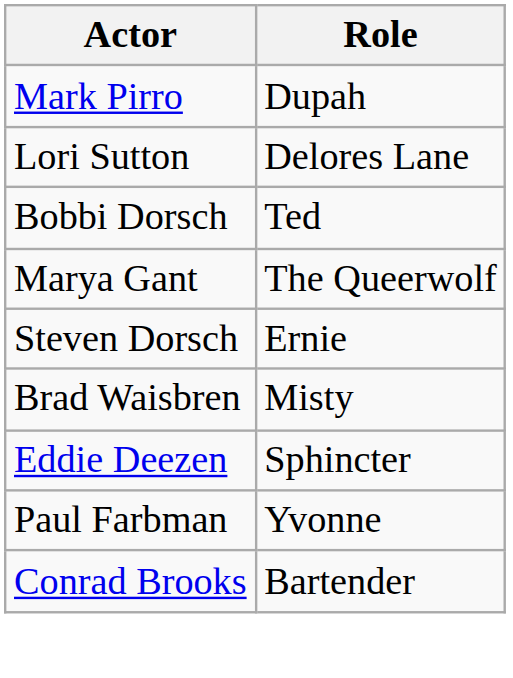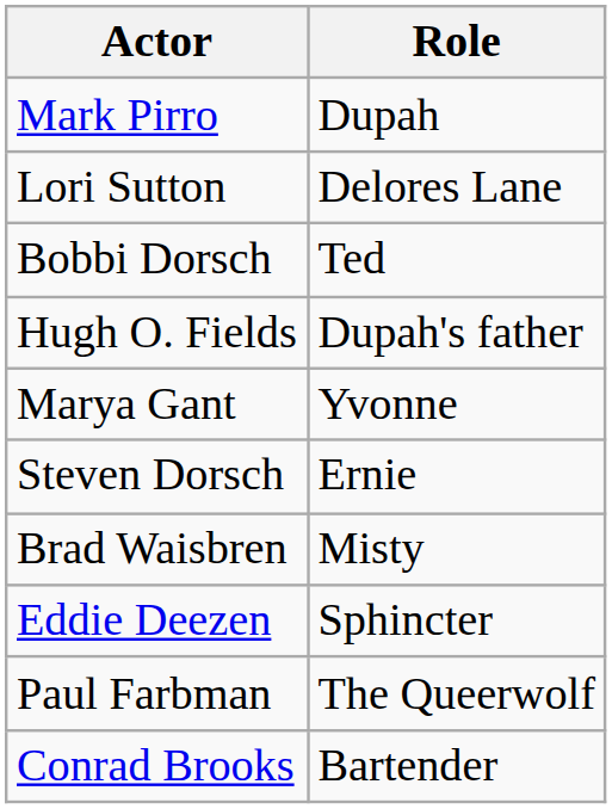+ row: Hugh O. Fields | Dupah's father
Marya Gant | Role: The Queerwolf -> Yvonne
Paul Farbman | Role: Yvonne -> The Queerwolf
